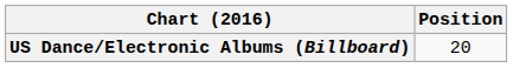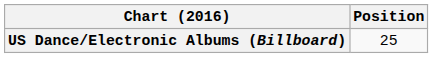US Dance/Electronic Albums (Billboard) | Position: 20 -> 25
